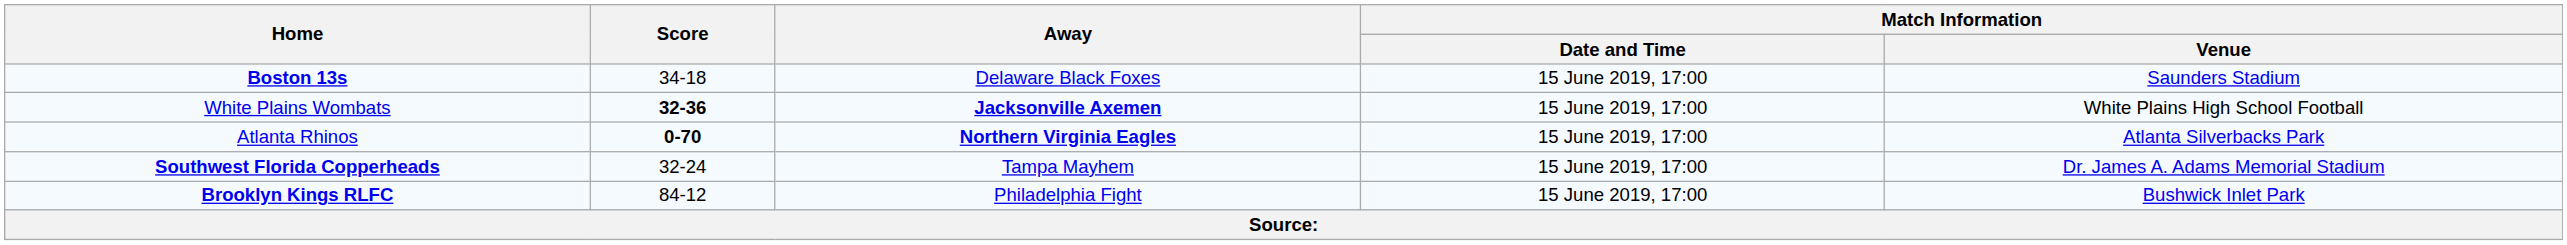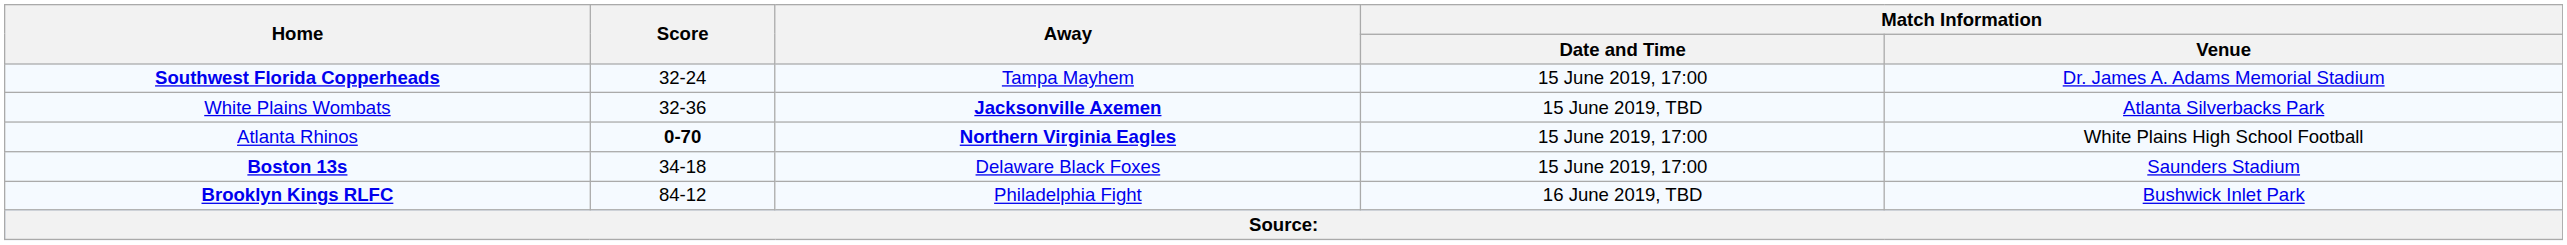rows swapped: Boston 13s <-> Southwest Florida Copperheads
White Plains Wombats | Score: bold -> normal
White Plains Wombats | Match Information / Date and Time: 15 June 2019, 17:00 -> 15 June 2019, TBD
White Plains Wombats | Match Information / Venue: White Plains High School Football -> Atlanta Silverbacks Park
Atlanta Rhinos | Match Information / Venue: Atlanta Silverbacks Park -> White Plains High School Football
Brooklyn Kings RLFC | Match Information / Date and Time: 15 June 2019, 17:00 -> 16 June 2019, TBD
